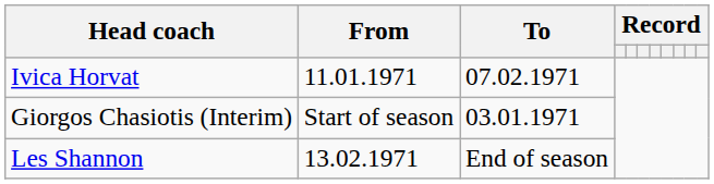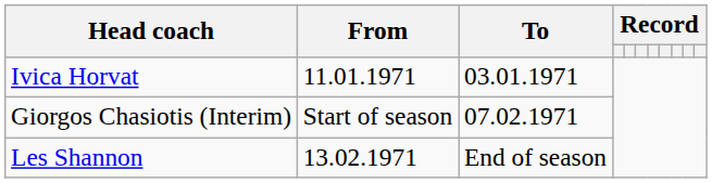Ivica Horvat | To: 07.02.1971 -> 03.01.1971
Giorgos Chasiotis (Interim) | To: 03.01.1971 -> 07.02.1971
